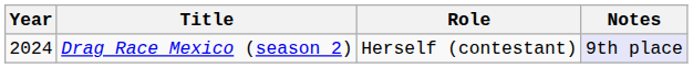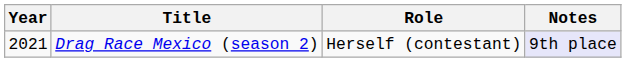Drag Race Mexico (season 2) | Year: 2024 -> 2021
